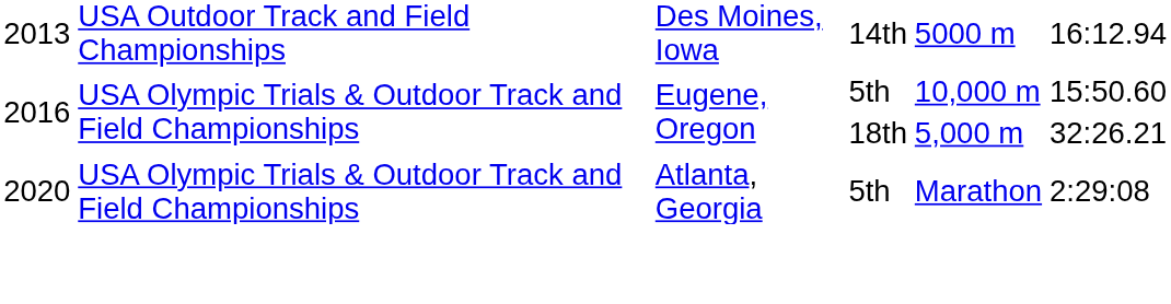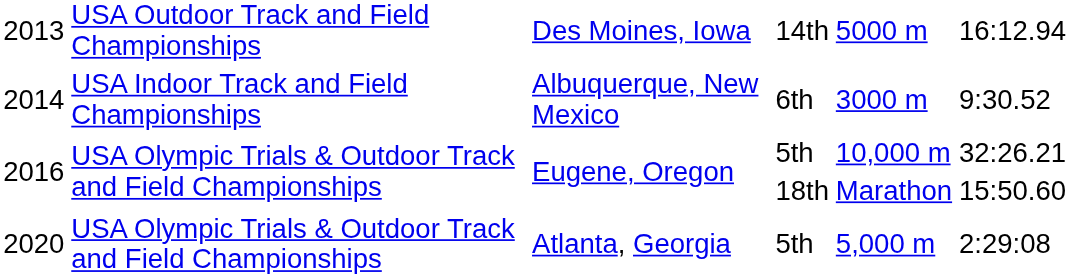+ row: 2014 | USA Indoor Track and Field Championships | Albuquerque, New Mexico | 6th | 3000 m | 9:30.52
2016 / 5th | column 6: 15:50.60 -> 32:26.21
2016 / 18th | column 5: 5,000 m -> Marathon
2016 / 18th | column 6: 32:26.21 -> 15:50.60
2020 | column 5: Marathon -> 5,000 m
